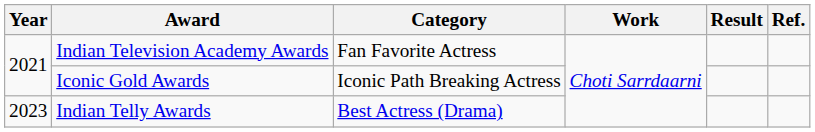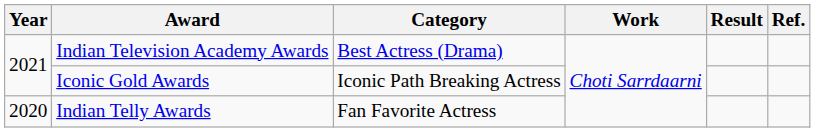Indian Television Academy Awards | Category: Fan Favorite Actress -> Best Actress (Drama)
Indian Telly Awards | Year: 2023 -> 2020
Indian Telly Awards | Category: Best Actress (Drama) -> Fan Favorite Actress
